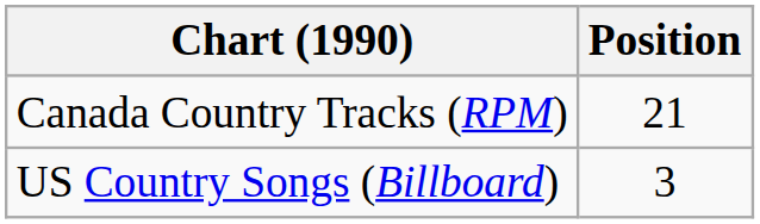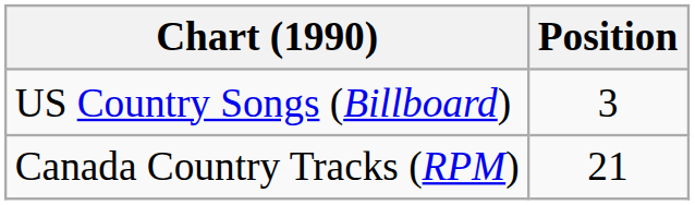rows swapped: Canada Country Tracks (RPM) <-> US Country Songs (Billboard)
